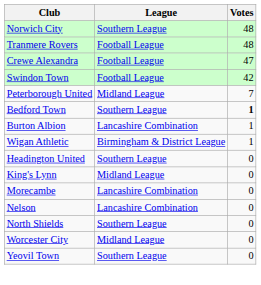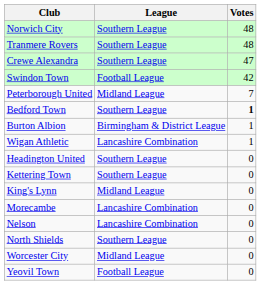Tranmere Rovers | League: Football League -> Southern League
Crewe Alexandra | League: Football League -> Southern League
Burton Albion | League: Lancashire Combination -> Birmingham & District League
Wigan Athletic | League: Birmingham & District League -> Lancashire Combination
+ row: Kettering Town | Southern League | 0
Yeovil Town | League: Southern League -> Football League
